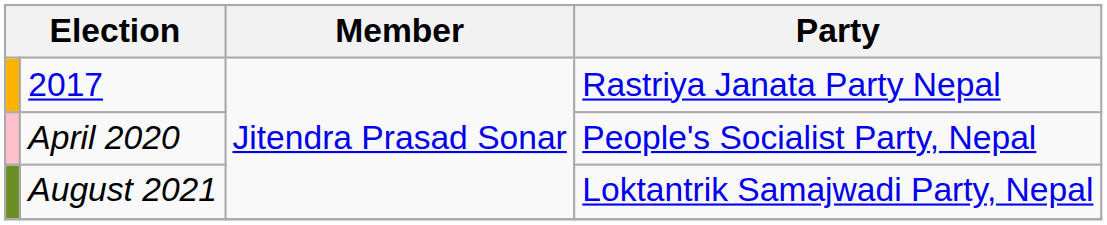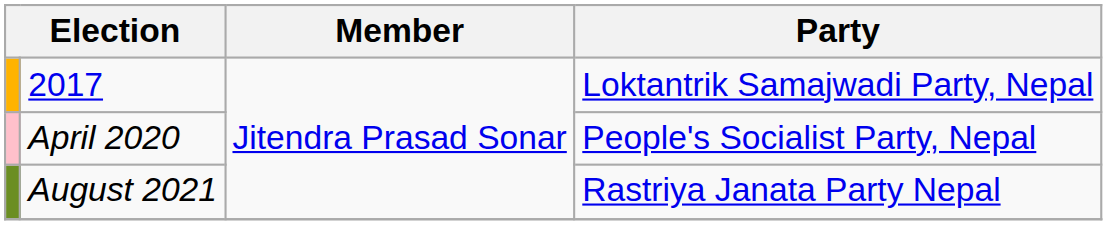2017 | Party: Rastriya Janata Party Nepal -> Loktantrik Samajwadi Party, Nepal
August 2021 | Party: Loktantrik Samajwadi Party, Nepal -> Rastriya Janata Party Nepal
